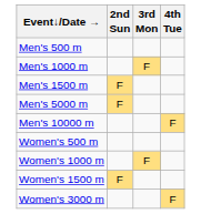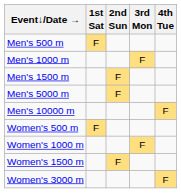+ column: 1st Sat | F | F
